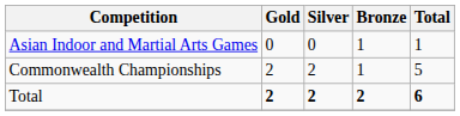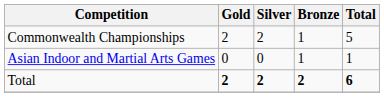rows swapped: Commonwealth Championships <-> Asian Indoor and Martial Arts Games
